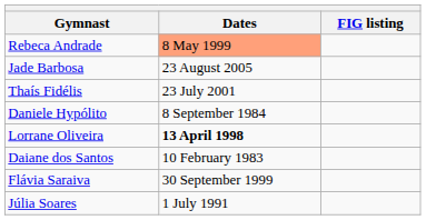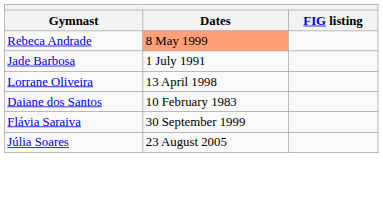Jade Barbosa | Dates: 23 August 2005 -> 1 July 1991
- row: Thaís Fidélis | 23 July 2001
- row: Daniele Hypólito | 8 September 1984
Lorrane Oliveira | Dates: bold -> normal
Júlia Soares | Dates: 1 July 1991 -> 23 August 2005
